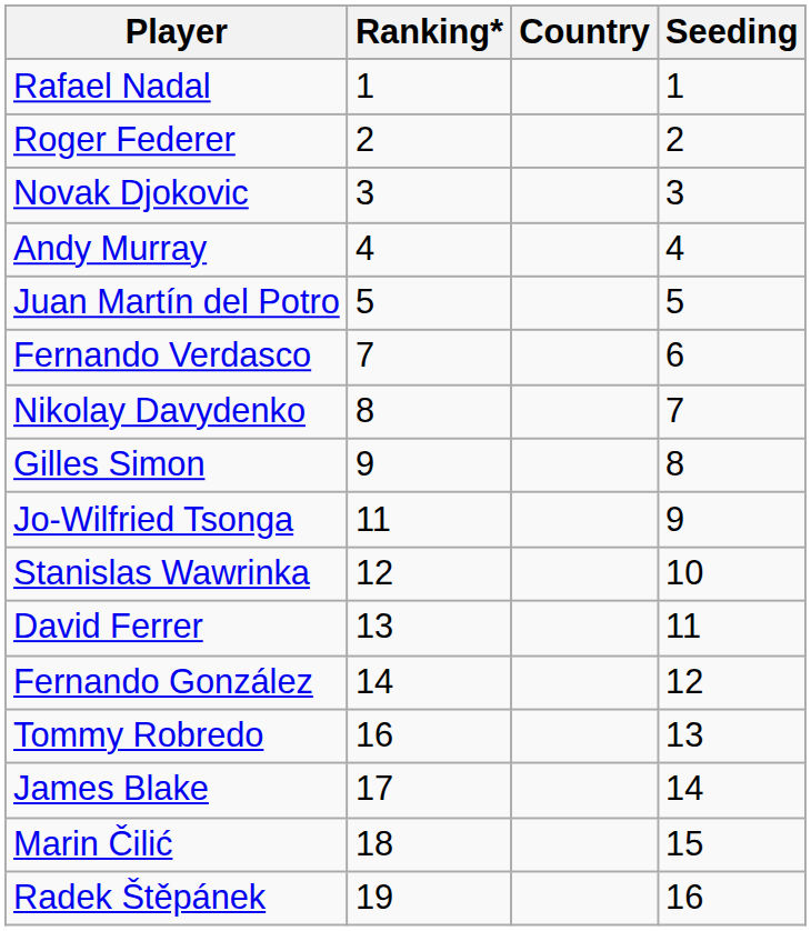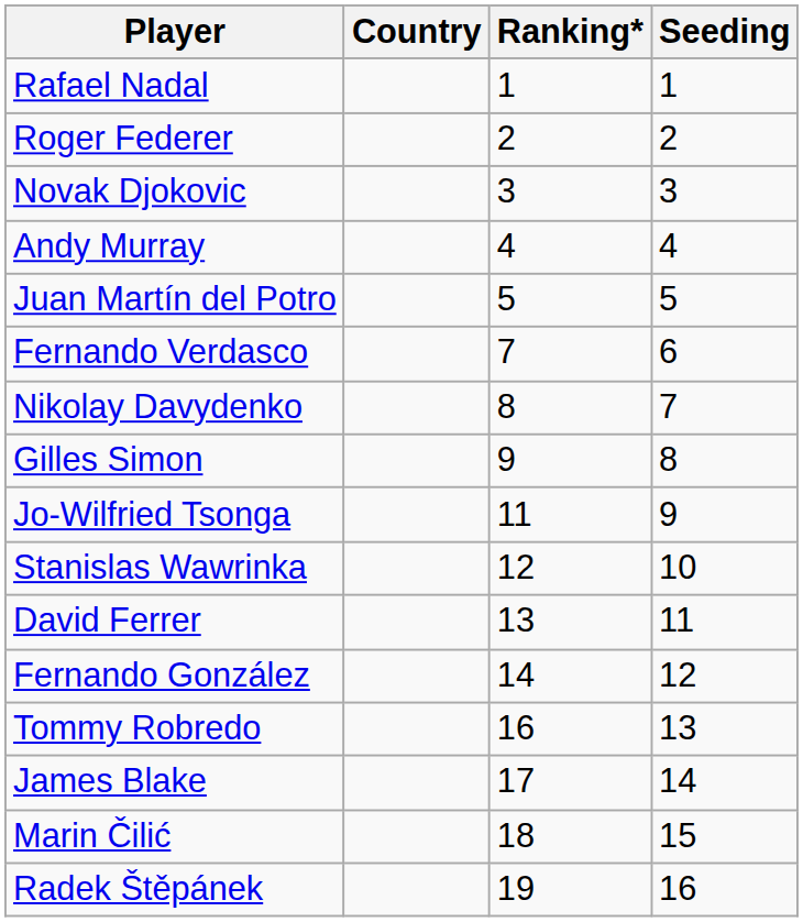columns swapped: Country <-> Ranking*
